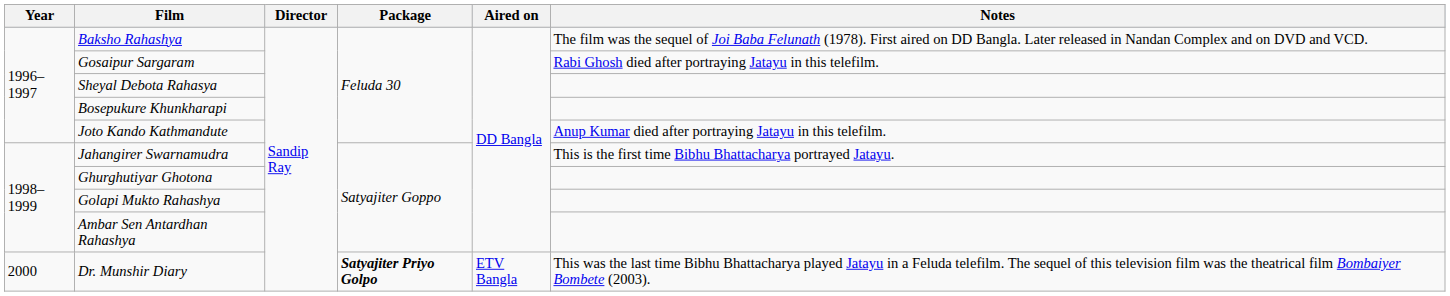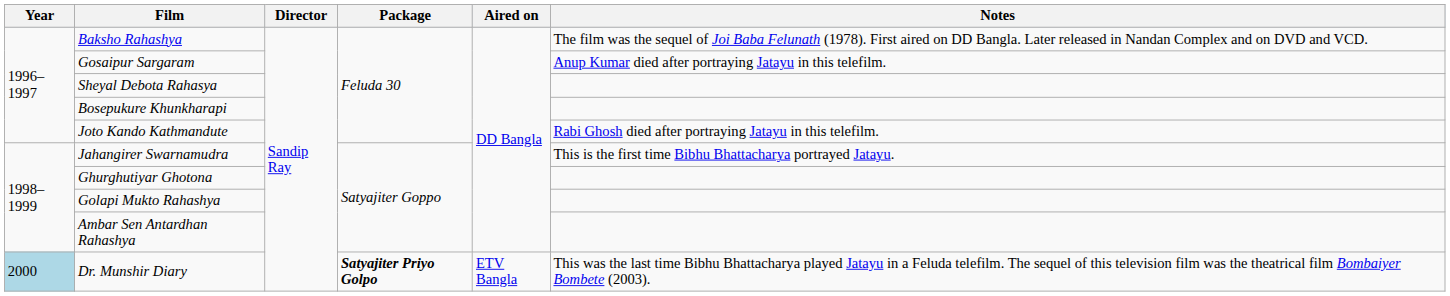Gosaipur Sargaram | Notes: Rabi Ghosh died after portraying Jatayu in this telefilm. -> Anup Kumar died after portraying Jatayu in this telefilm.
Joto Kando Kathmandute | Notes: Anup Kumar died after portraying Jatayu in this telefilm. -> Rabi Ghosh died after portraying Jatayu in this telefilm.
Dr. Munshir Diary | Year: no background -> lightblue background
